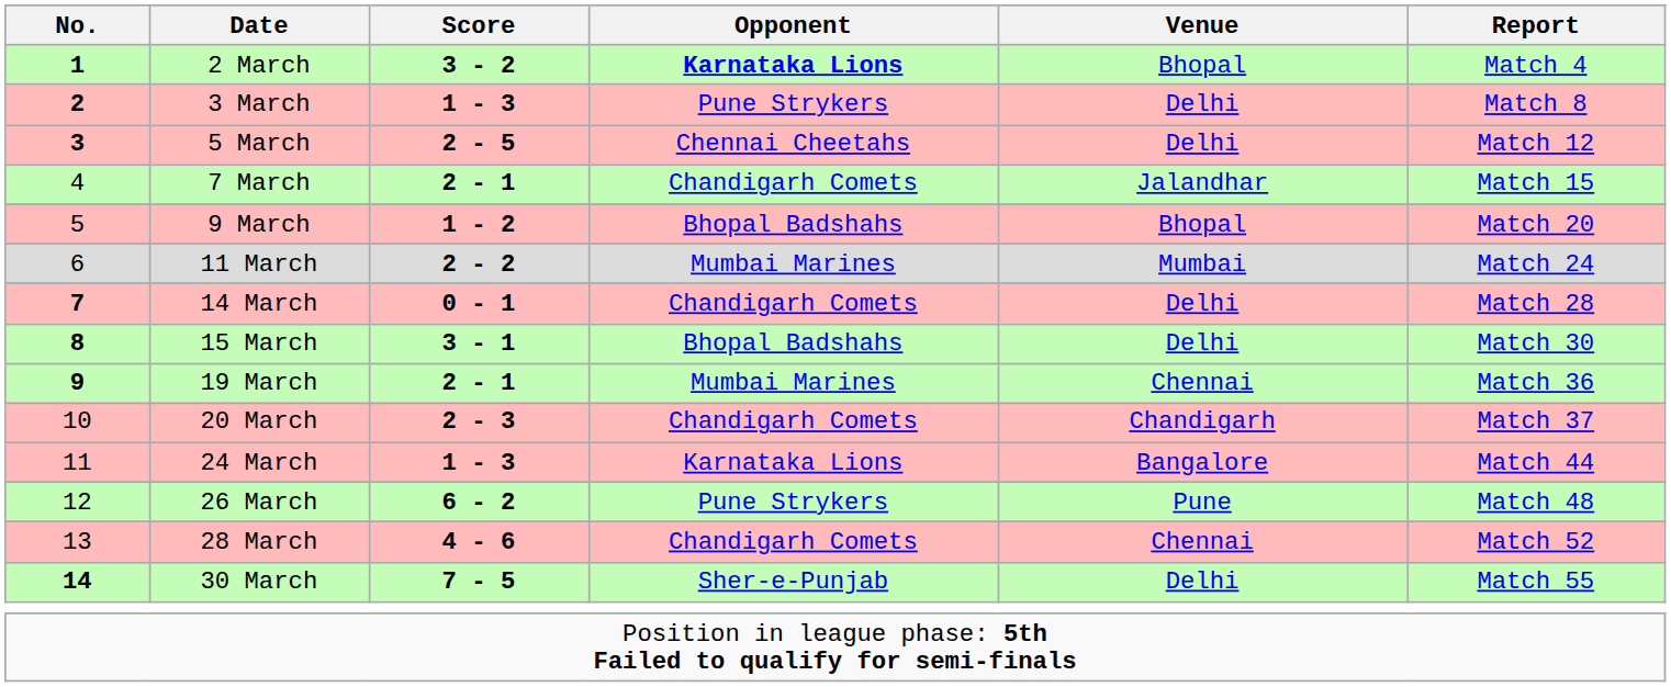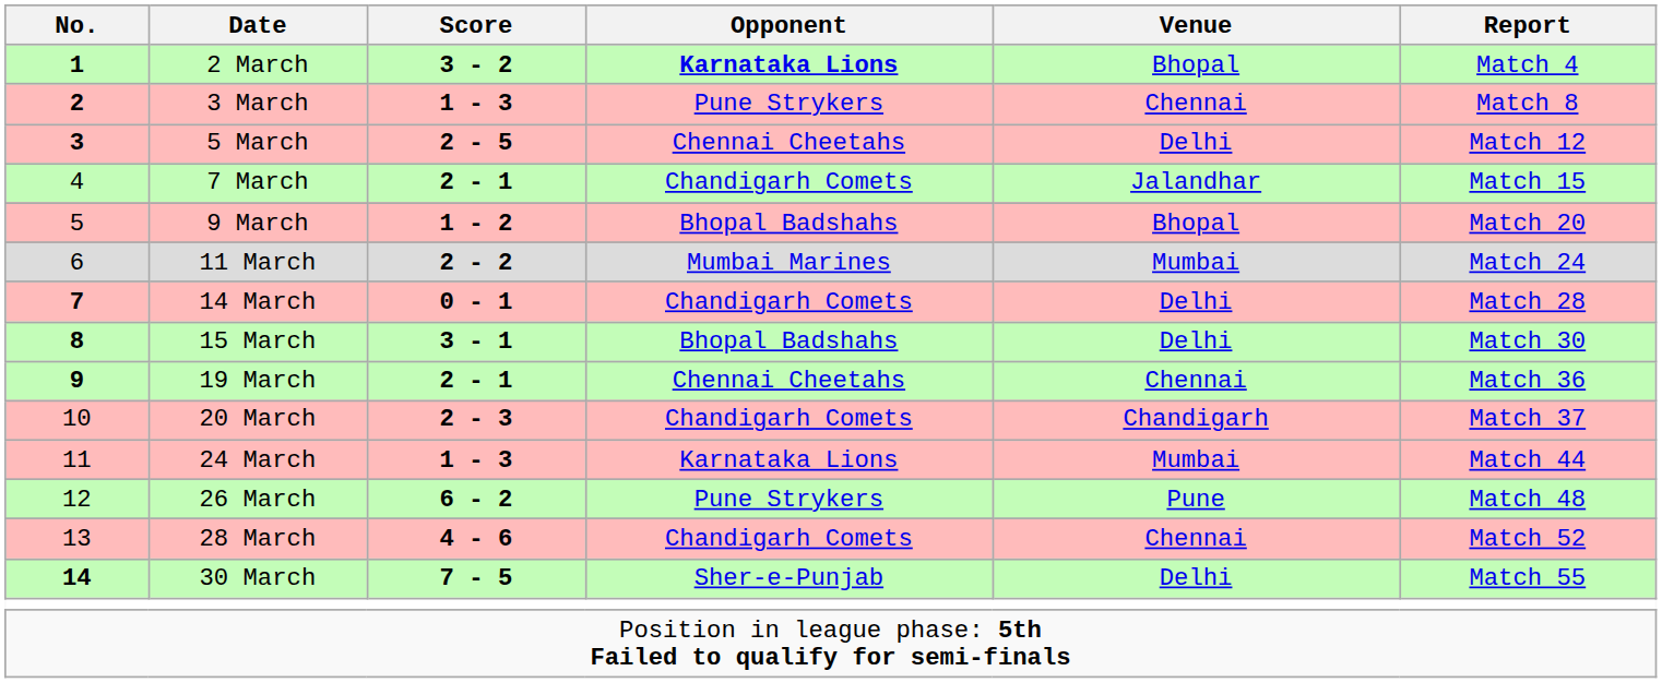3 March | Venue: Delhi -> Chennai
19 March | Opponent: Mumbai Marines -> Chennai Cheetahs
24 March | Venue: Bangalore -> Mumbai
